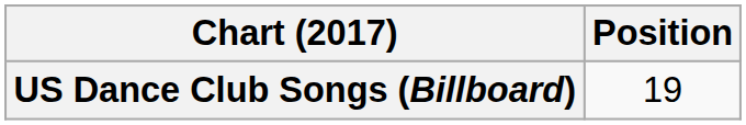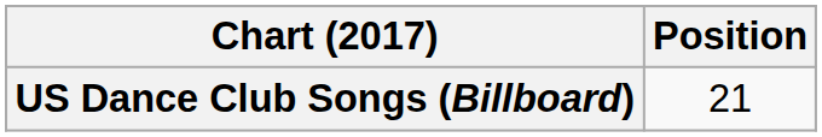US Dance Club Songs (Billboard) | Position: 19 -> 21
